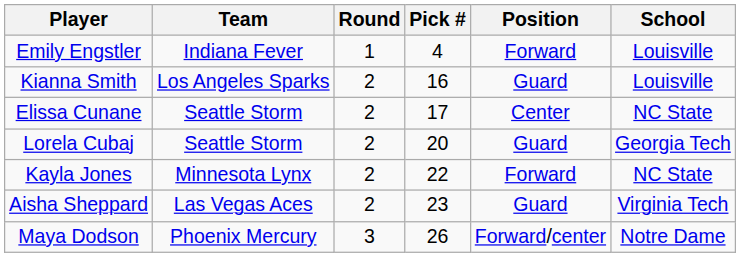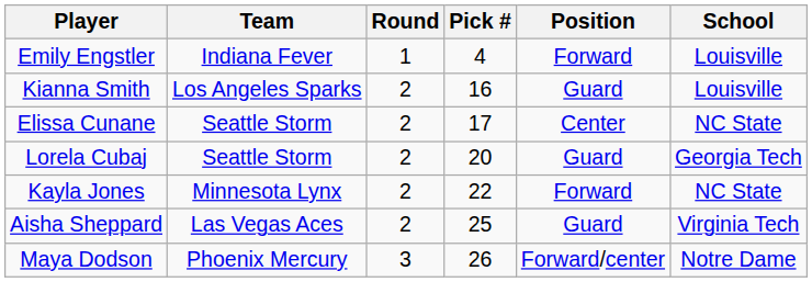Aisha Sheppard | Pick #: 23 -> 25
